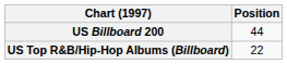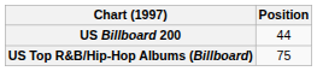US Top R&B/Hip-Hop Albums (Billboard) | Position: 22 -> 75
